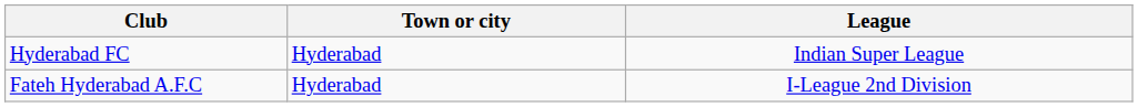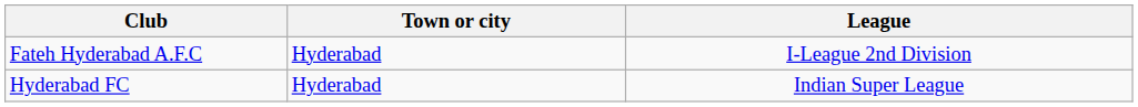rows swapped: Hyderabad FC <-> Fateh Hyderabad A.F.C
